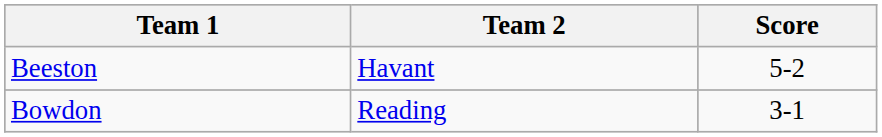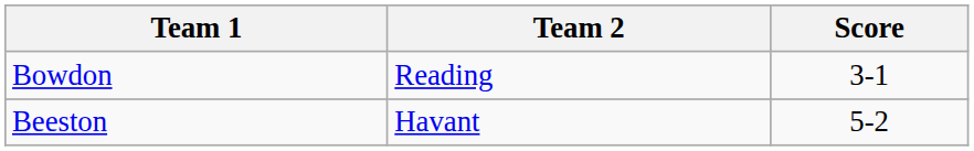rows swapped: Beeston <-> Bowdon
